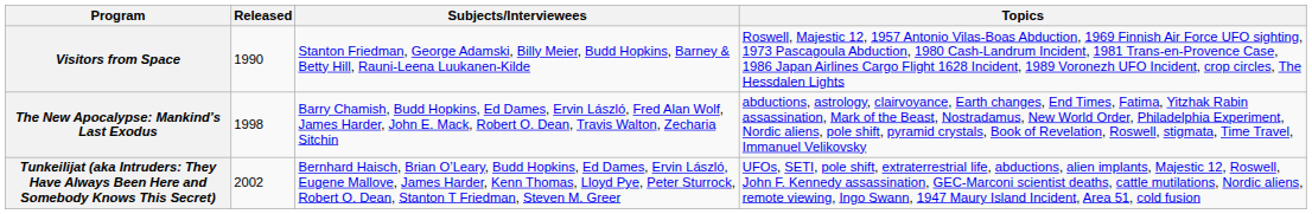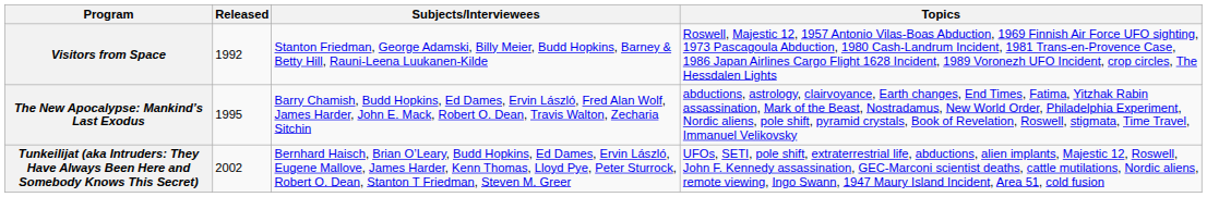Visitors from Space | Released: 1990 -> 1992
The New Apocalypse: Mankind’s Last Exodus | Released: 1998 -> 1995
